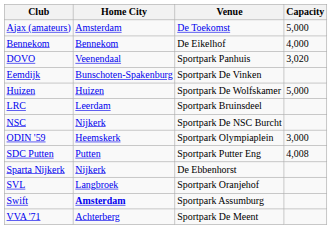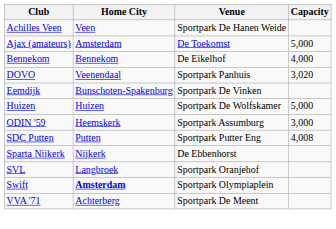+ row: Achilles Veen | Veen | Sportpark De Hanen Weide
- row: LRC | Leerdam | Sportpark Bruinsdeel
- row: NSC | Nijkerk | Sportpark De NSC Burcht
ODIN '59 | Venue: Sportpark Olympiaplein -> Sportpark Assumburg
Swift | Venue: Sportpark Assumburg -> Sportpark Olympiaplein
